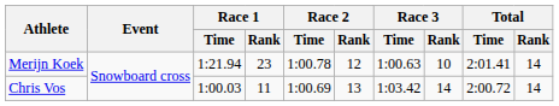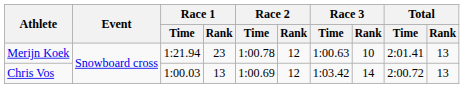Merijn Koek | Total / Rank: 14 -> 13
Chris Vos | Race 1 / Rank: 11 -> 13
Chris Vos | Race 2 / Rank: 13 -> 12
Chris Vos | Total / Rank: 14 -> 13
